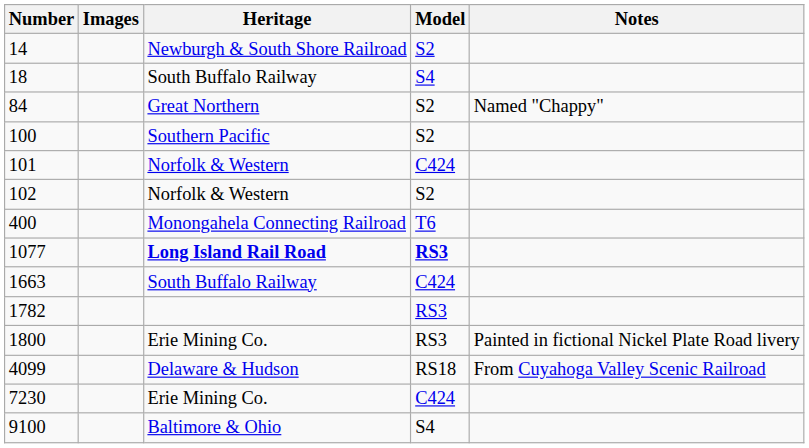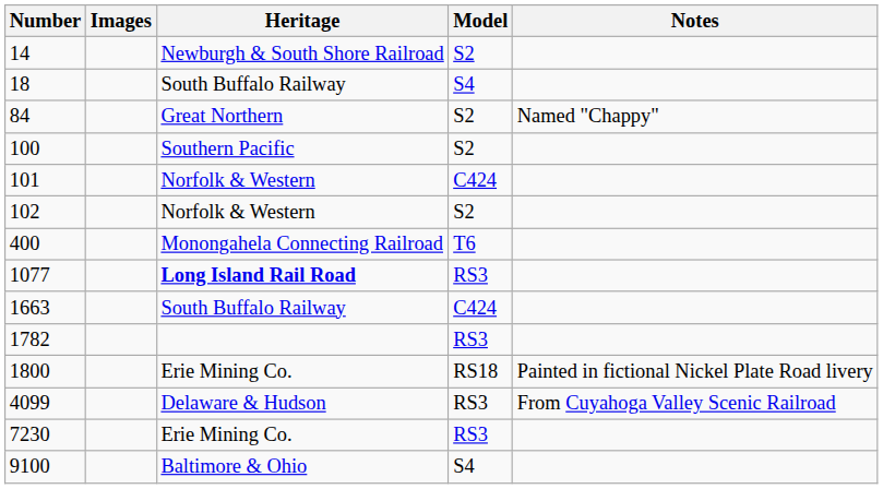1077 | Model: bold -> normal
1800 | Model: RS3 -> RS18
4099 | Model: RS18 -> RS3
7230 | Model: C424 -> RS3
